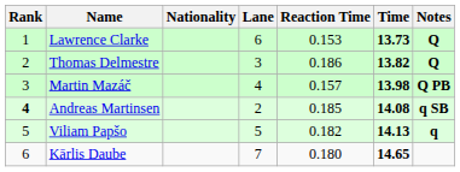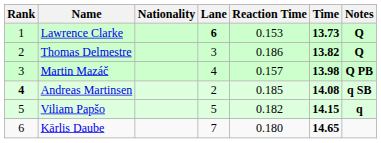Lawrence Clarke | Lane: normal -> bold
Viliam Papšo | Time: 14.13 -> 14.15
